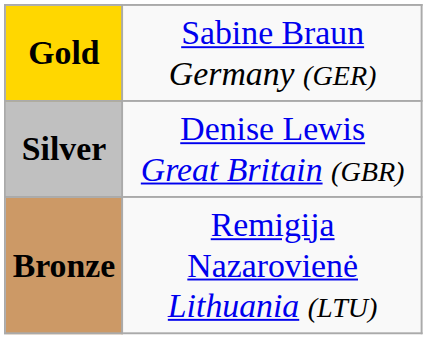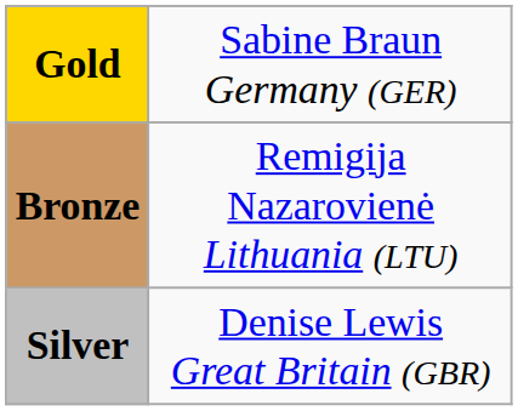rows swapped: Silver <-> Bronze
